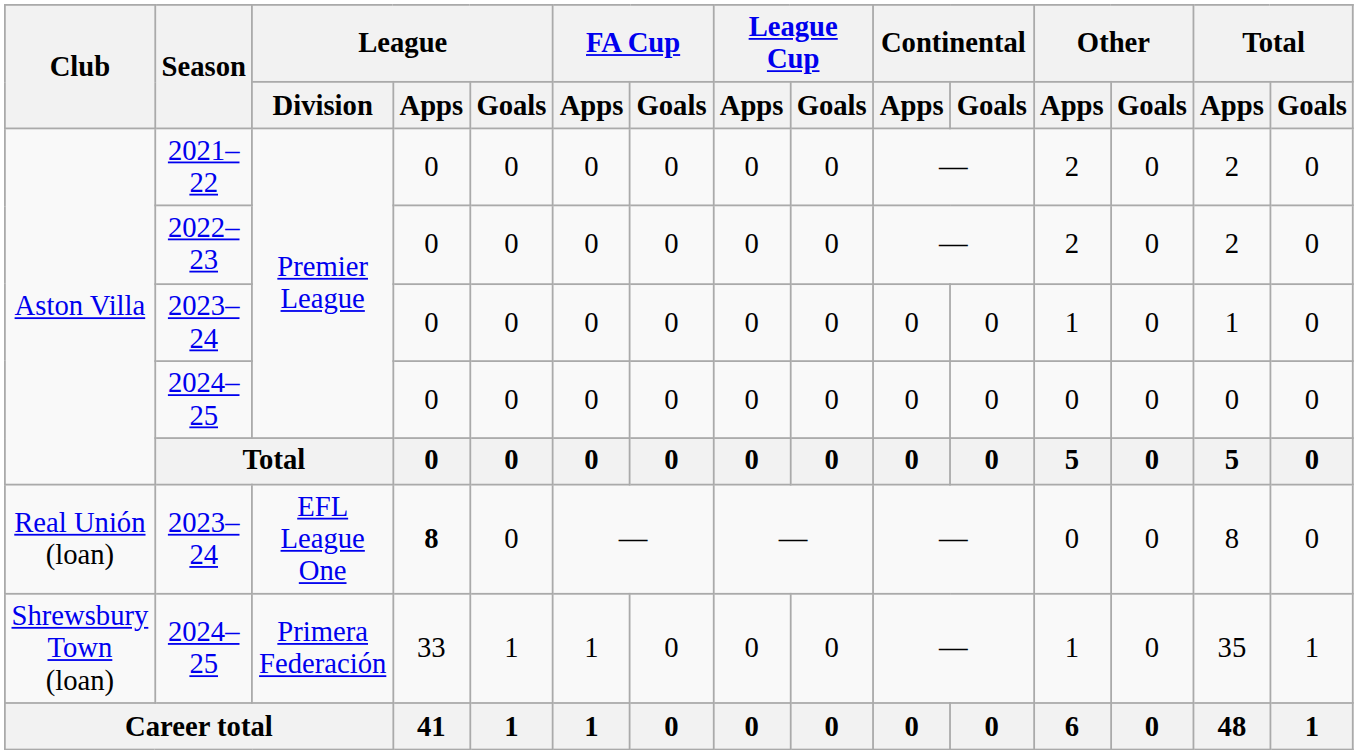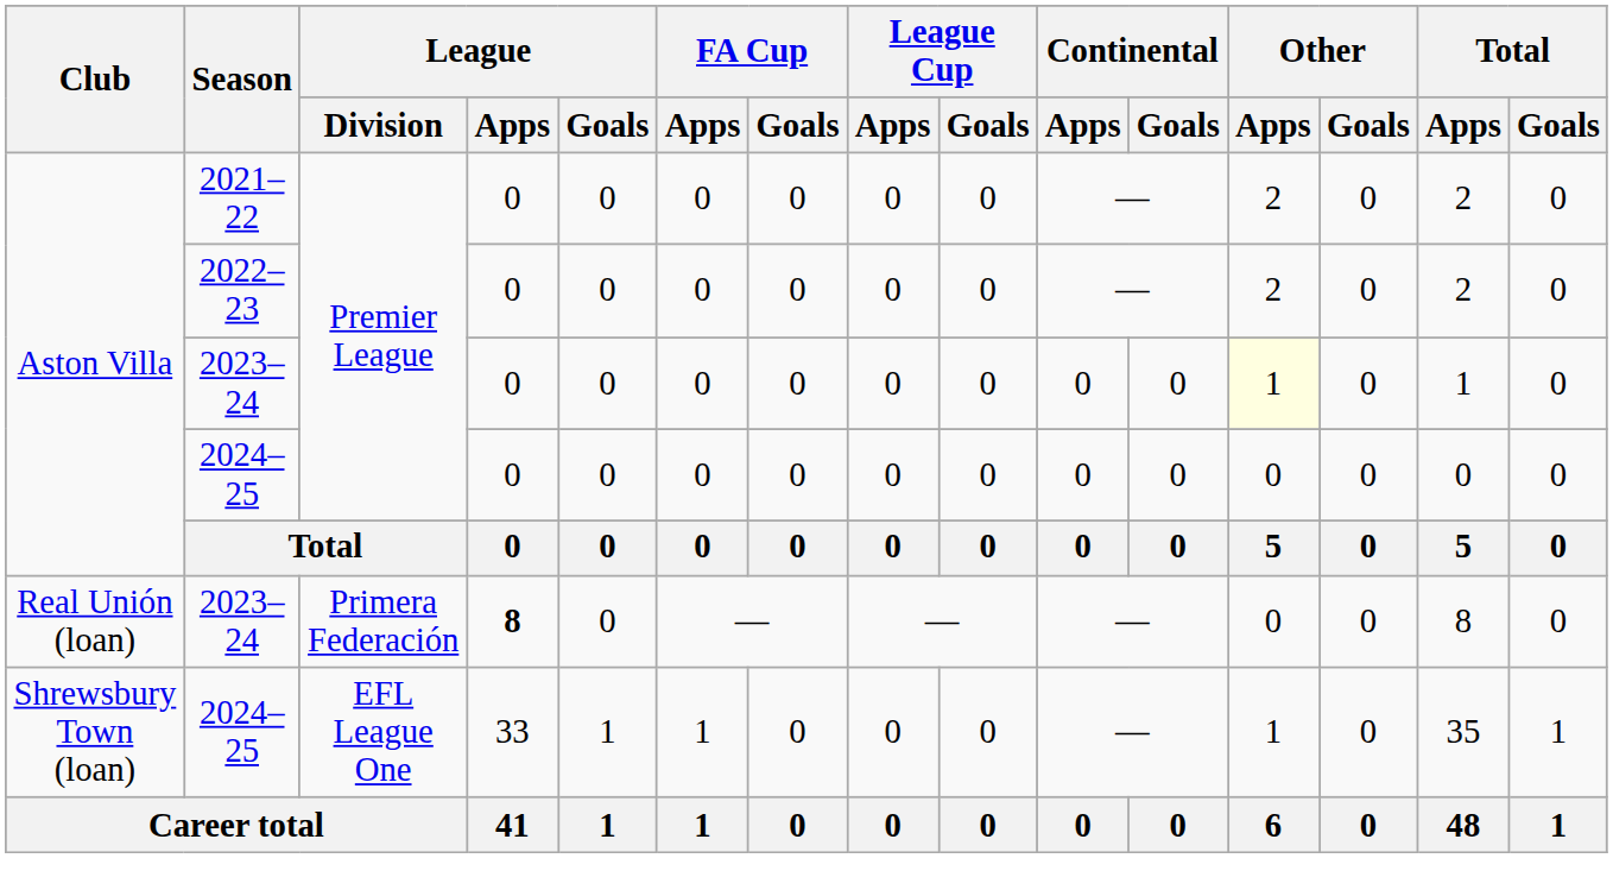Aston Villa / 2023–24 | Other / Apps: no background -> lightyellow background
Real Unión (loan) / 2023–24 | League / Division: EFL League One -> Primera Federación
Shrewsbury Town (loan) / 2024–25 | League / Division: Primera Federación -> EFL League One
